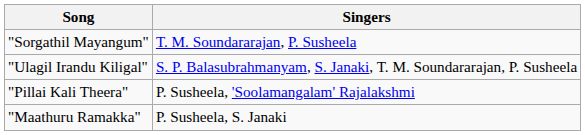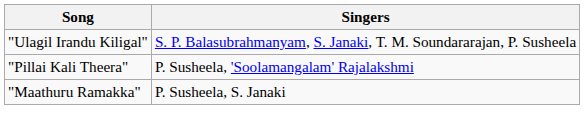- row: "Sorgathil Mayangum" | T. M. Soundararajan, P. Susheela
